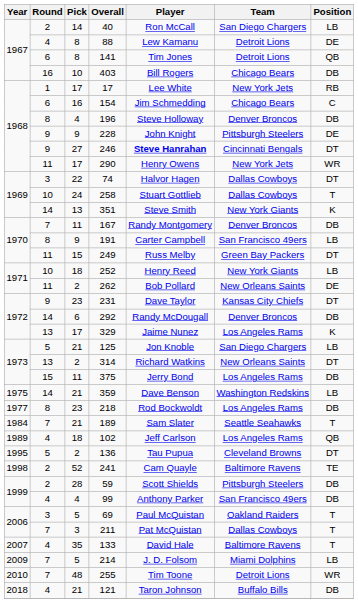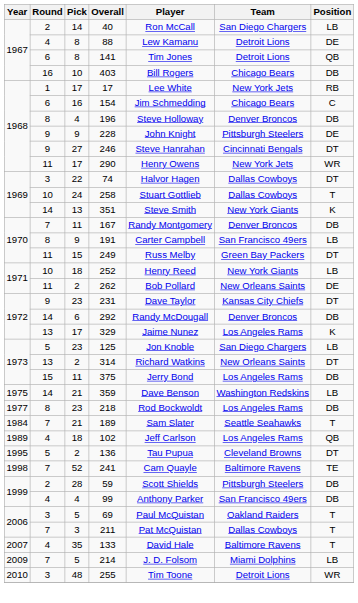246 | Player: bold -> normal
125 | Pick: 21 -> 23
241 | Round: 2 -> 7
255 | Round: 7 -> 3
- row: 2018 | 4 | 21 | 121 | Taron Johnson | Buffalo Bills | DB
